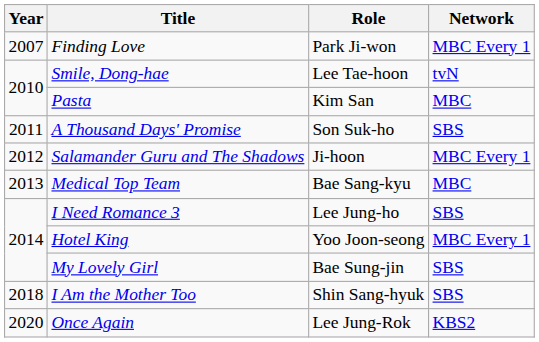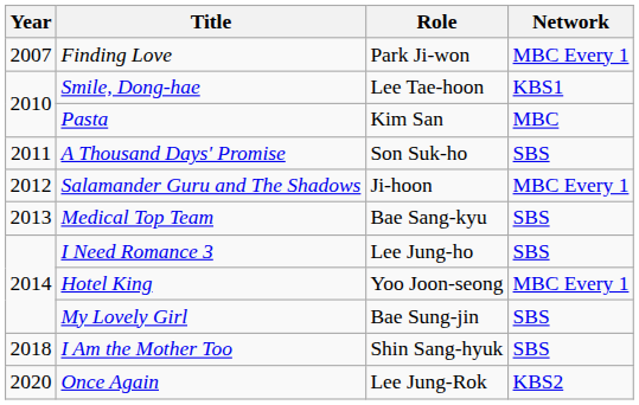Smile, Dong-hae | Network: tvN -> KBS1
Medical Top Team | Network: MBC -> SBS
